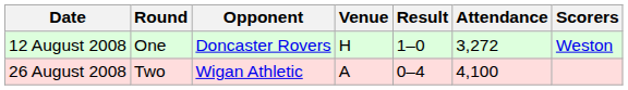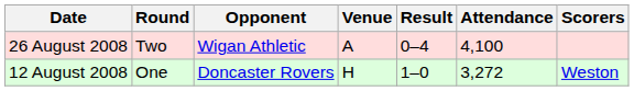rows swapped: 12 August 2008 <-> 26 August 2008
